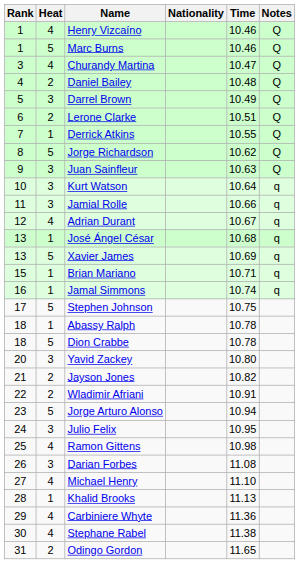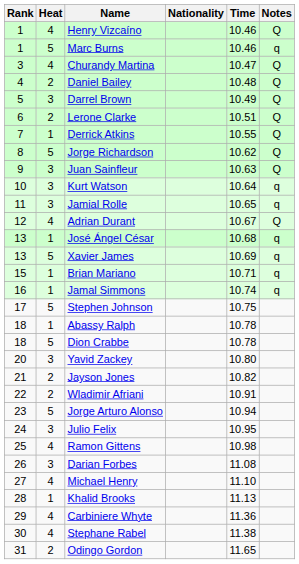Marc Burns | Notes: Q -> q
Jamial Rolle | Time: 10.66 -> 10.65
Adrian Durant | Notes: q -> Q
